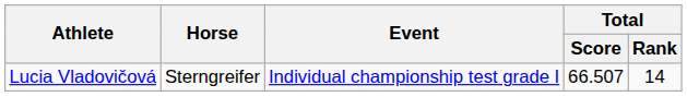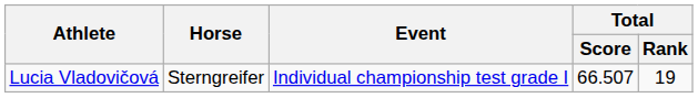Lucia Vladovičová | Total / Rank: 14 -> 19
